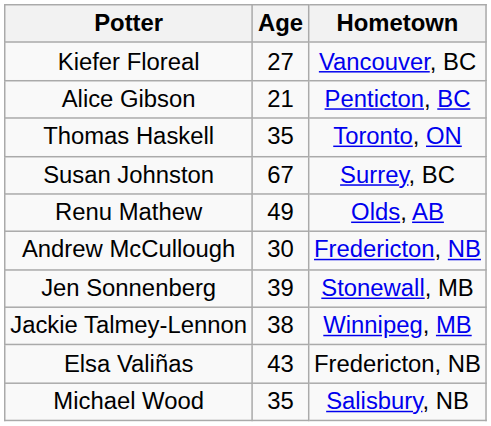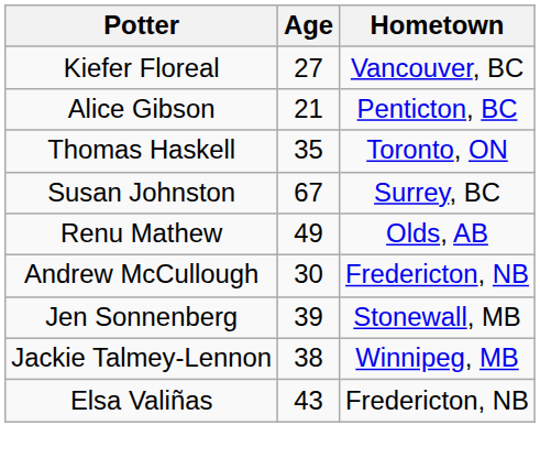- row: Michael Wood | 35 | Salisbury, NB
